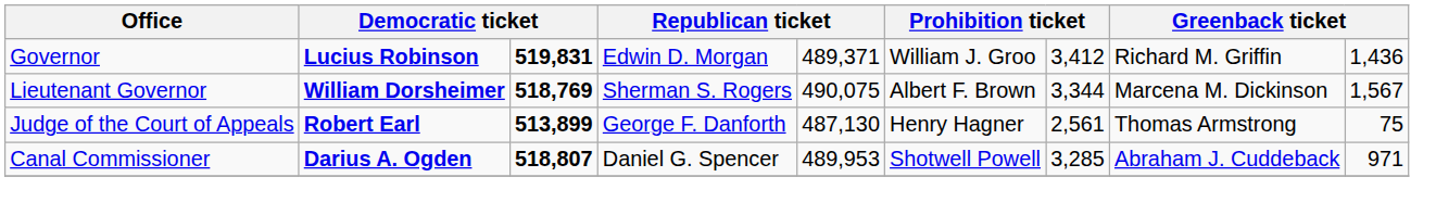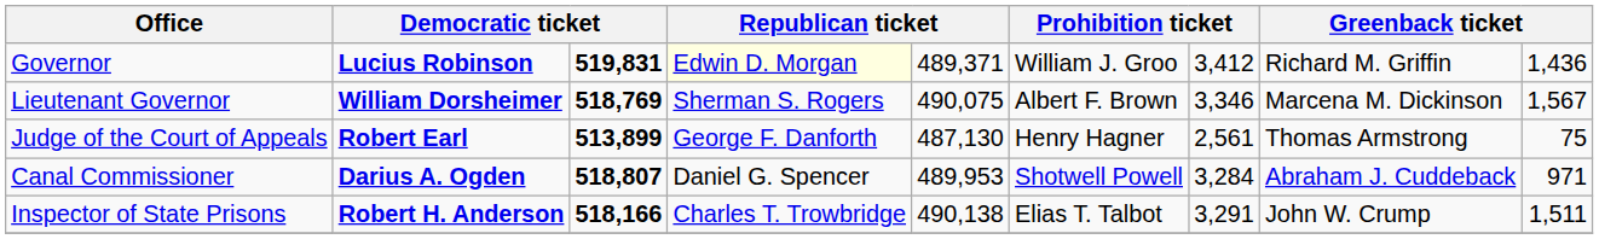Governor | column 4: no background -> lightyellow background
Lieutenant Governor | column 7: 3,344 -> 3,346
Canal Commissioner | column 7: 3,285 -> 3,284
+ row: Inspector of State Prisons | Robert H. Anderson | 518,166 | Charles T. Trowbridge | 490,138 | Elias T. Talbot | 3,291 | John W. Crump | 1,511
